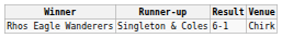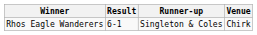columns swapped: Result <-> Runner-up
